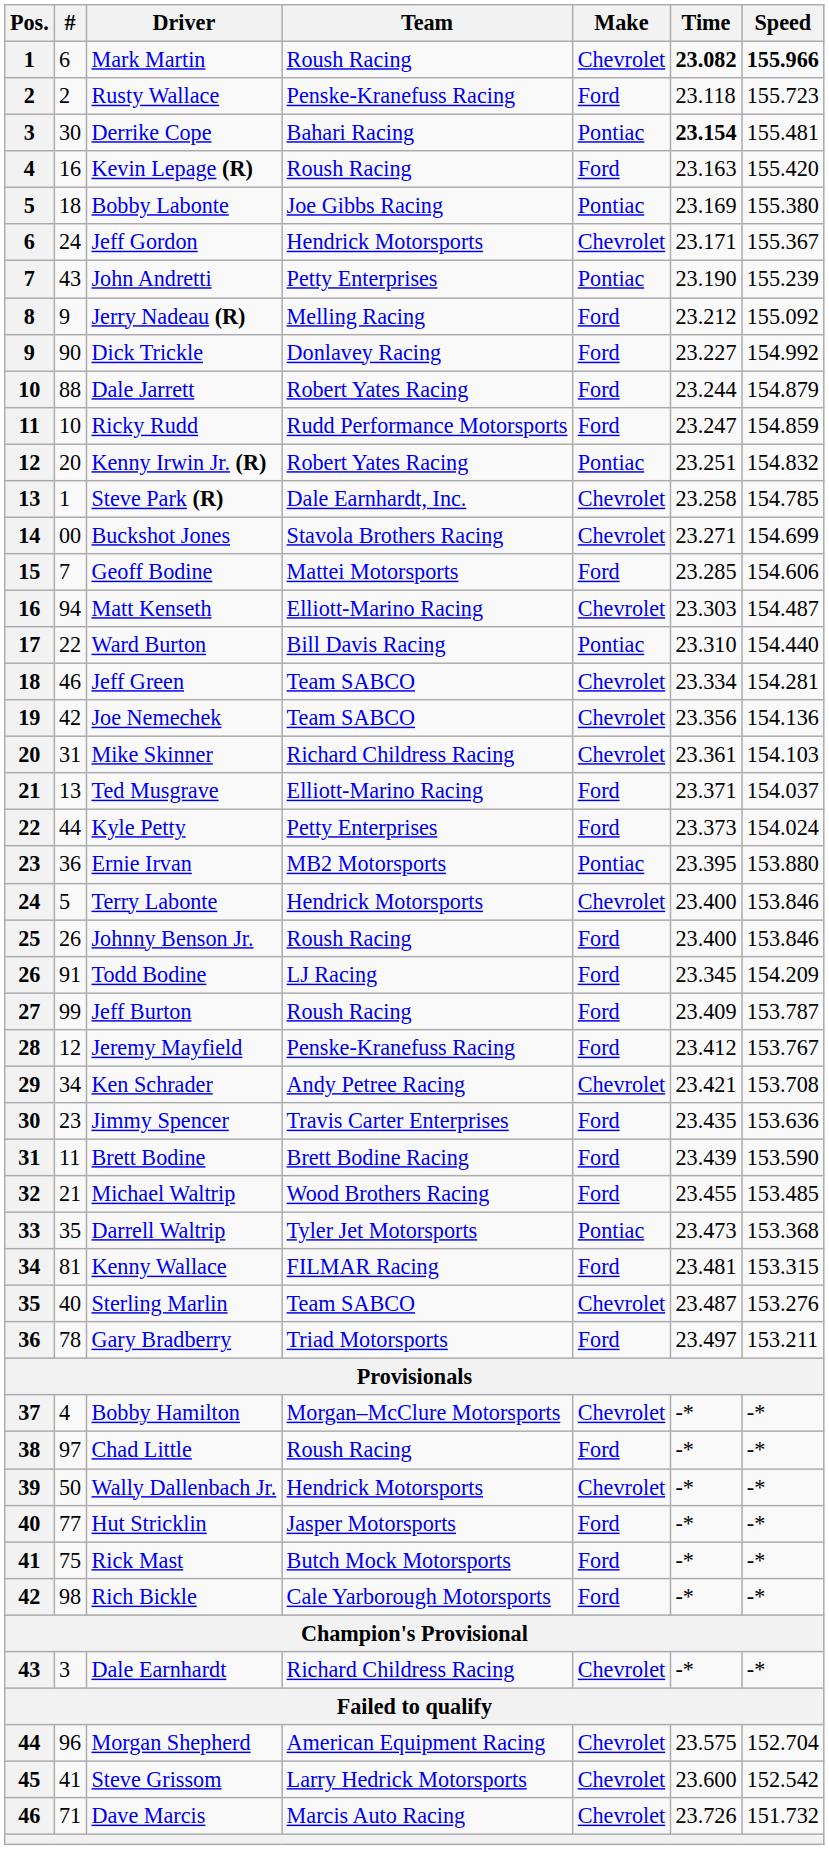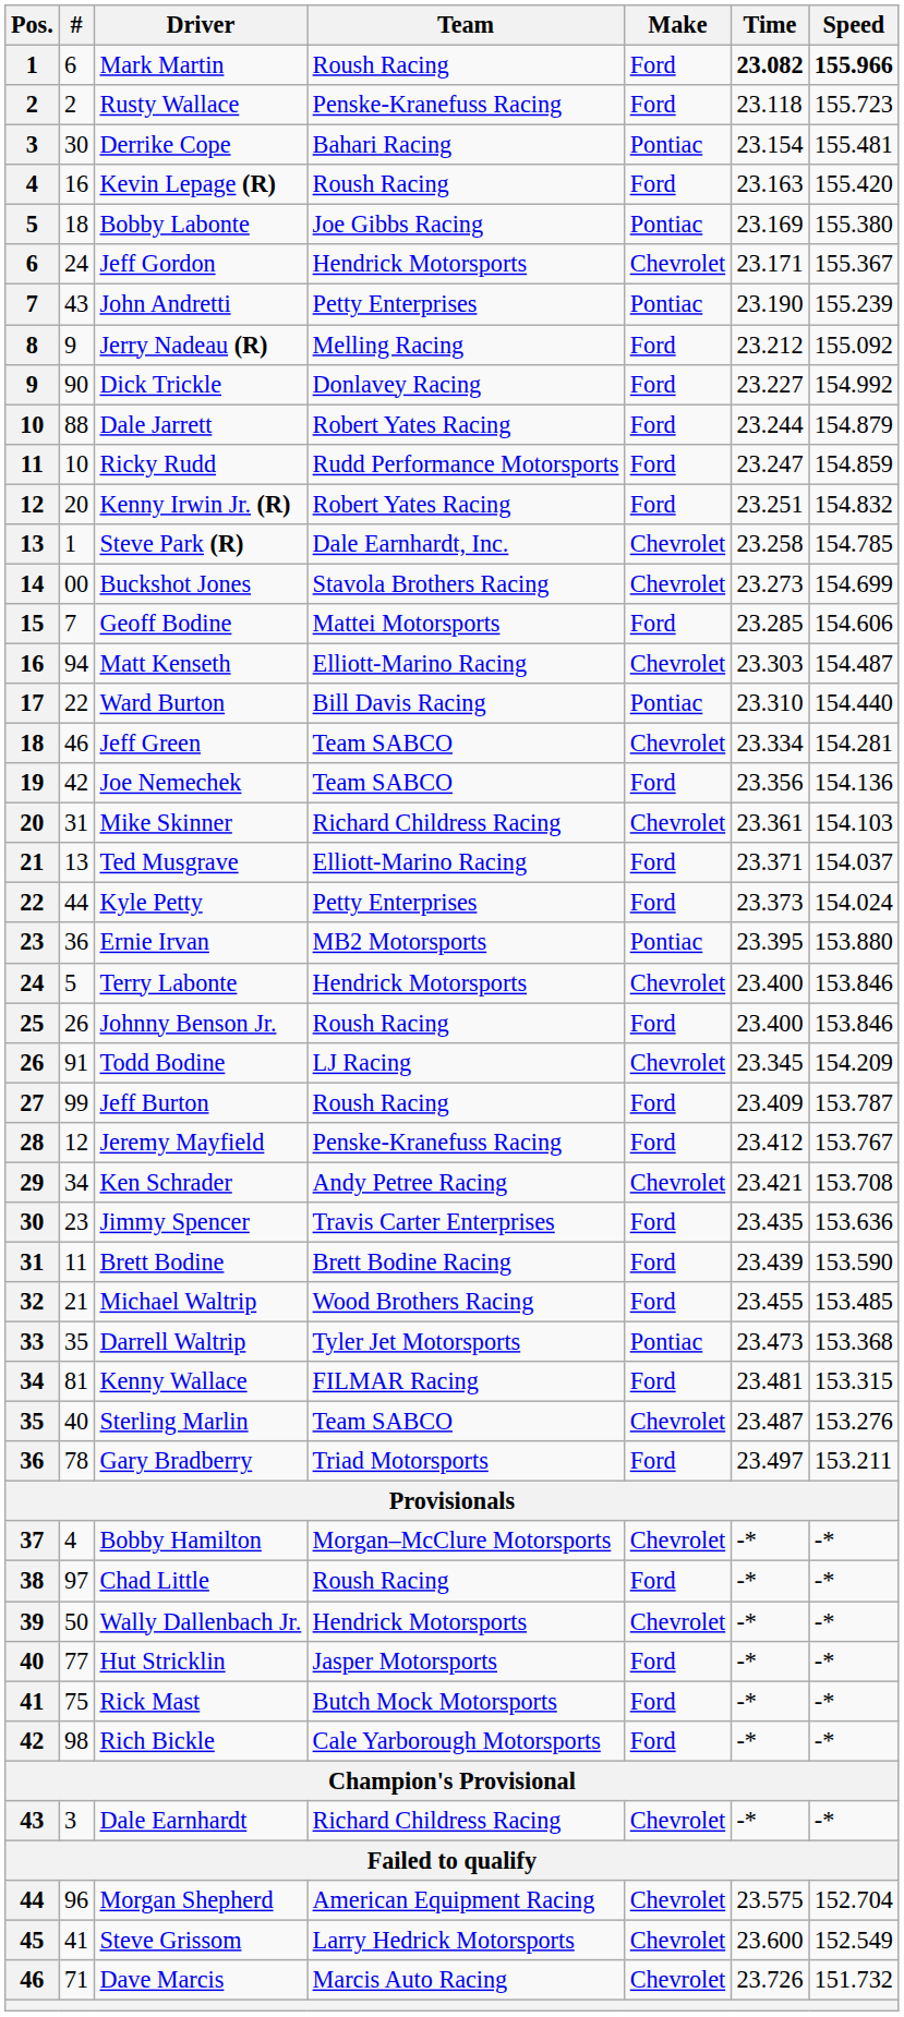Mark Martin | Make: Chevrolet -> Ford
Derrike Cope | Time: bold -> normal
Kenny Irwin Jr. (R) | Make: Pontiac -> Ford
Buckshot Jones | Time: 23.271 -> 23.273
Joe Nemechek | Make: Chevrolet -> Ford
Todd Bodine | Make: Ford -> Chevrolet
Steve Grissom | Speed: 152.542 -> 152.549
